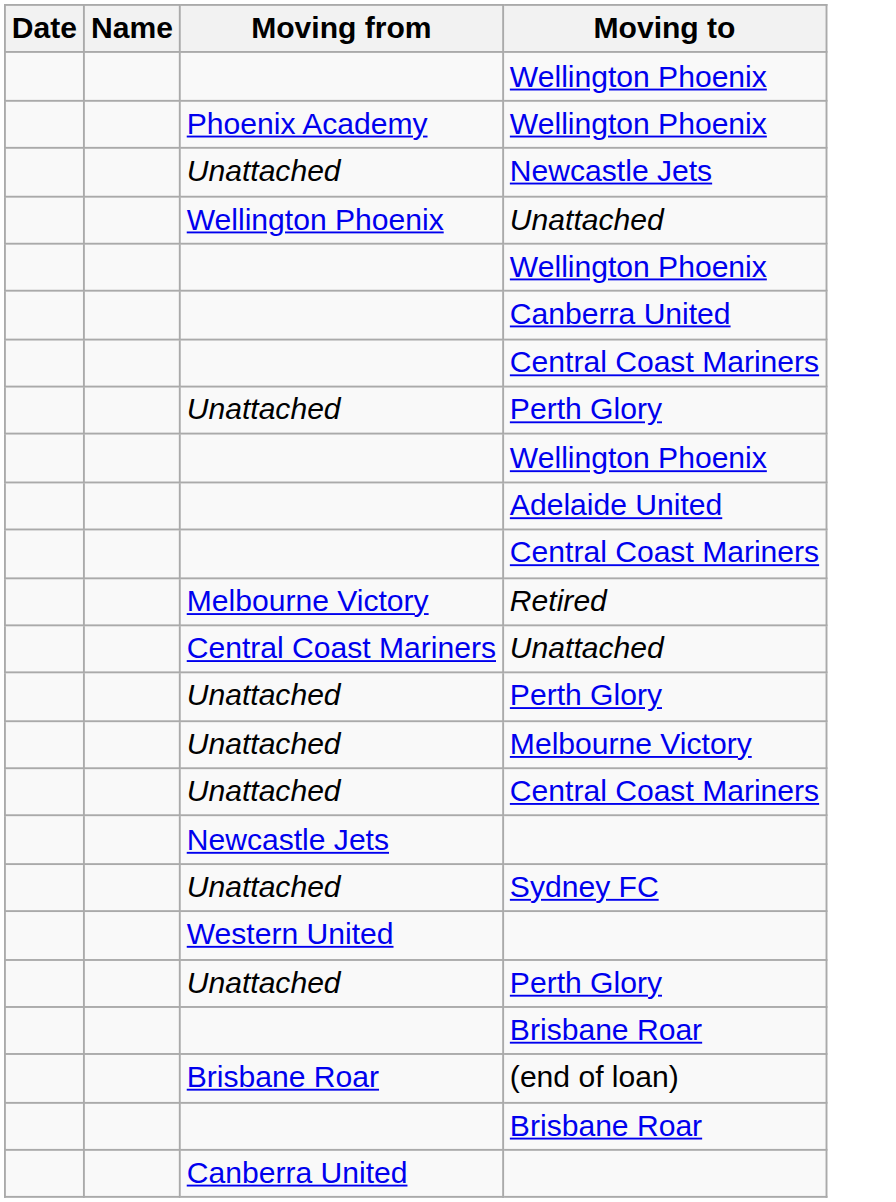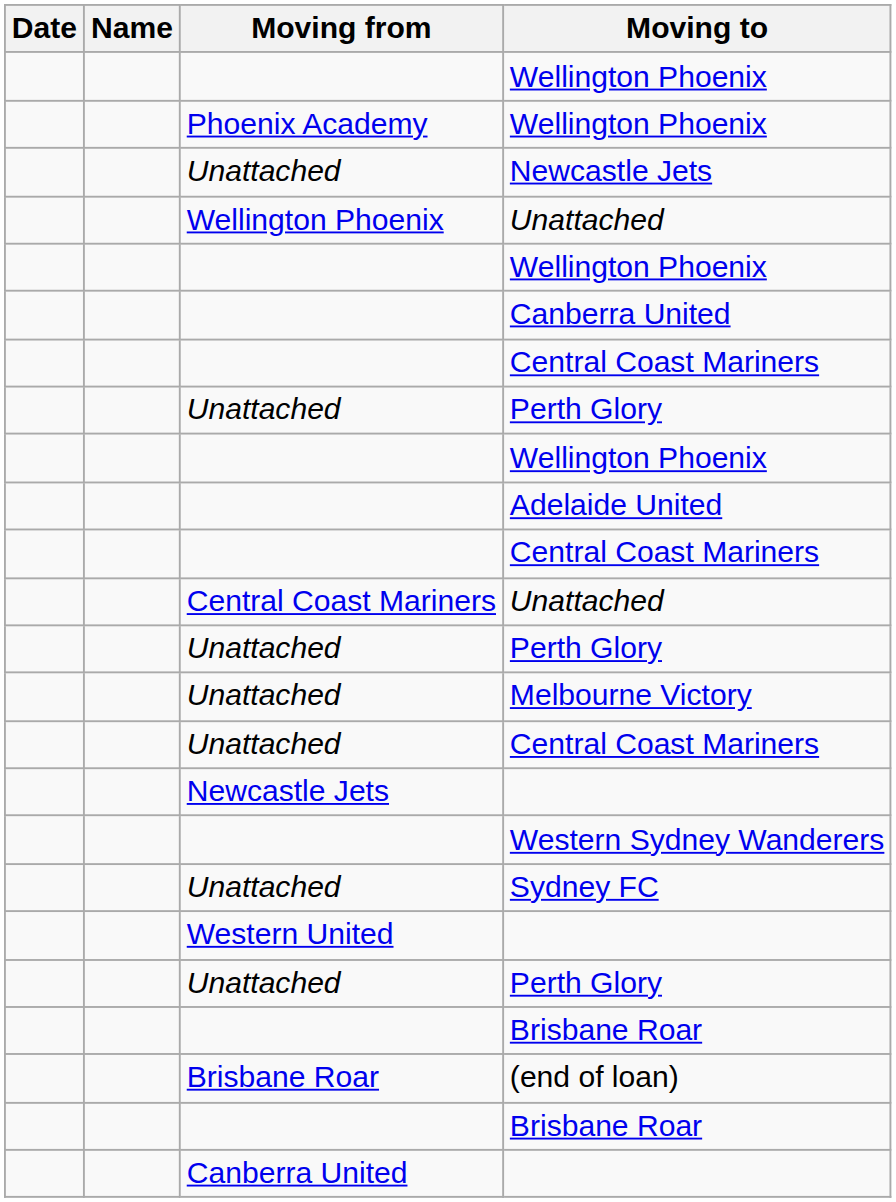- row: Melbourne Victory | Retired
+ row: Western Sydney Wanderers
